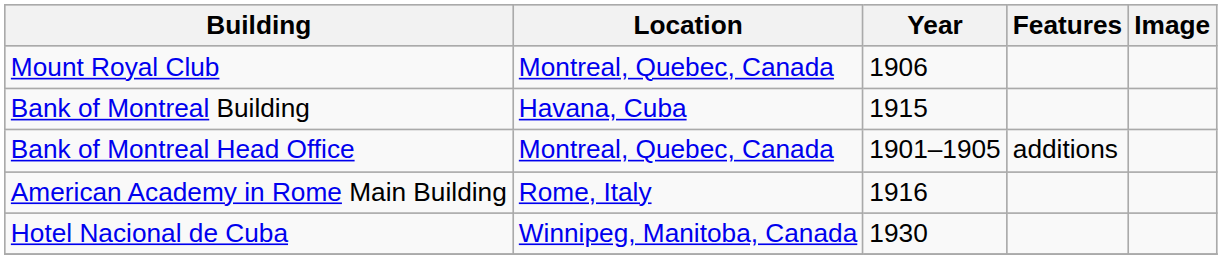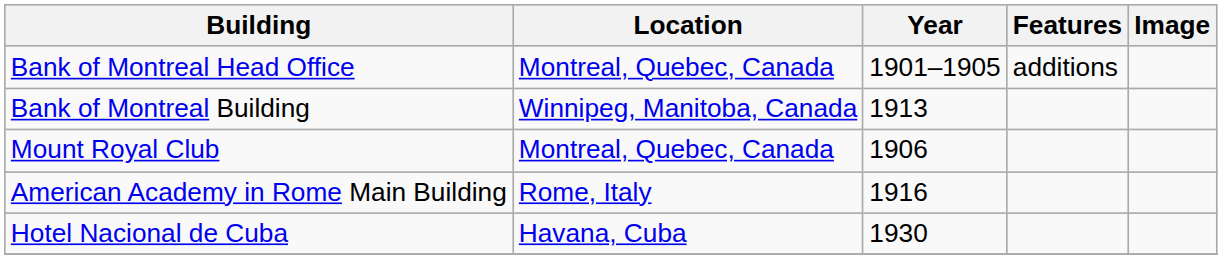rows swapped: Bank of Montreal Head Office <-> Mount Royal Club
Bank of Montreal Building | Location: Havana, Cuba -> Winnipeg, Manitoba, Canada
Bank of Montreal Building | Year: 1915 -> 1913
Hotel Nacional de Cuba | Location: Winnipeg, Manitoba, Canada -> Havana, Cuba
